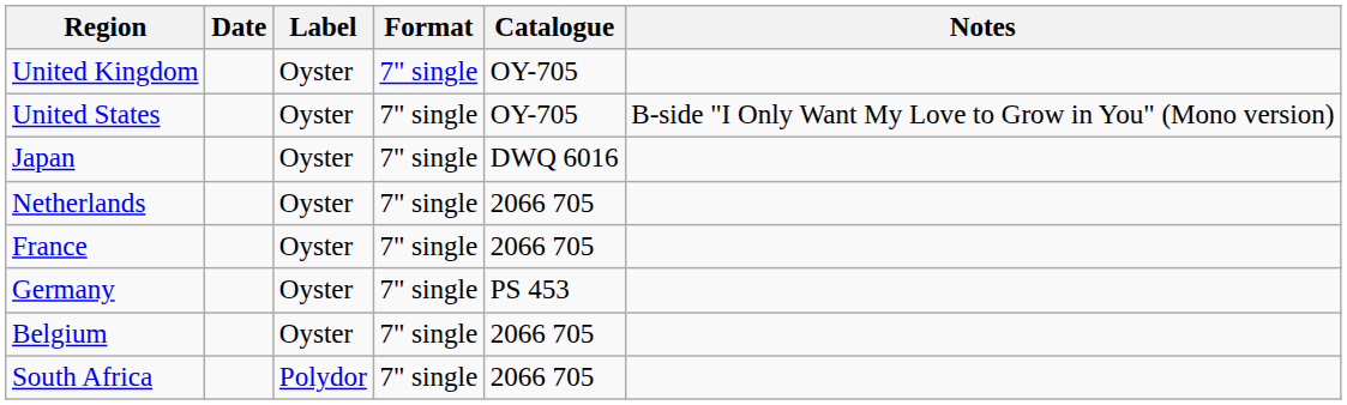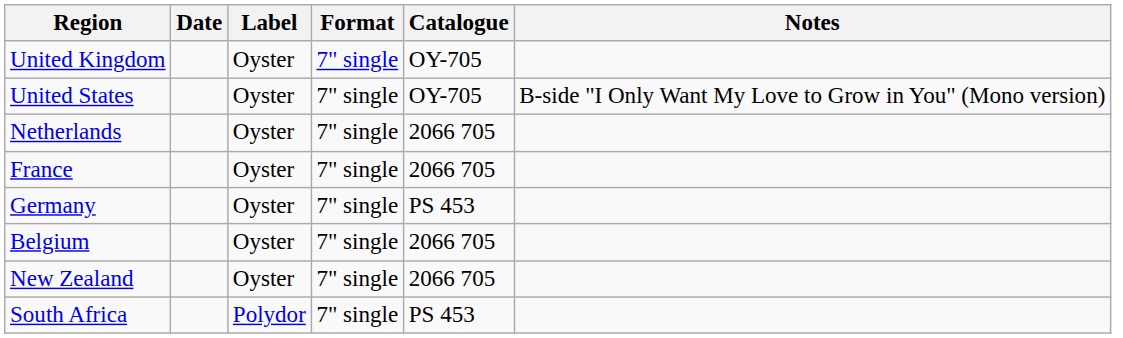- row: Japan | Oyster | 7" single | DWQ 6016
+ row: New Zealand | Oyster | 7" single | 2066 705
South Africa | Catalogue: 2066 705 -> PS 453
